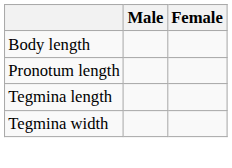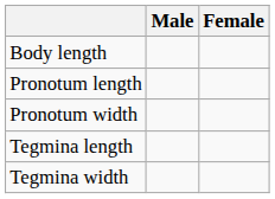+ row: Pronotum width
